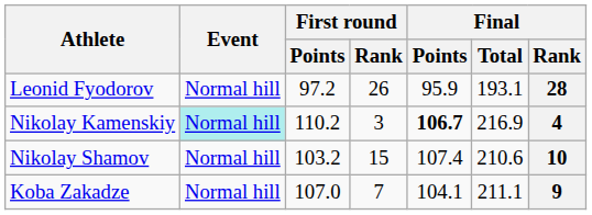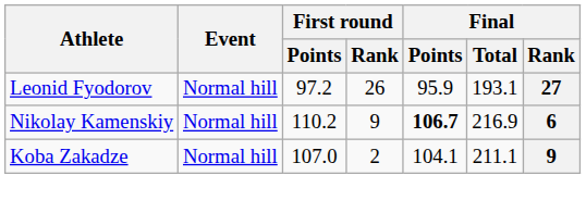Leonid Fyodorov | Final / Rank: 28 -> 27
Nikolay Kamenskiy | Event: paleturquoise background -> no background
Nikolay Kamenskiy | First round / Rank: 3 -> 9
Nikolay Kamenskiy | Final / Rank: 4 -> 6
- row: Nikolay Shamov | Normal hill | 103.2 | 15 | 107.4 | 210.6 | 10
Koba Zakadze | First round / Rank: 7 -> 2
